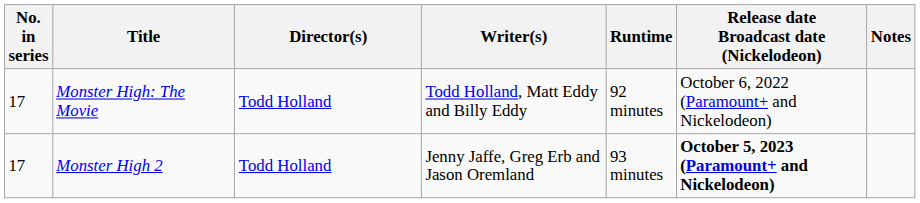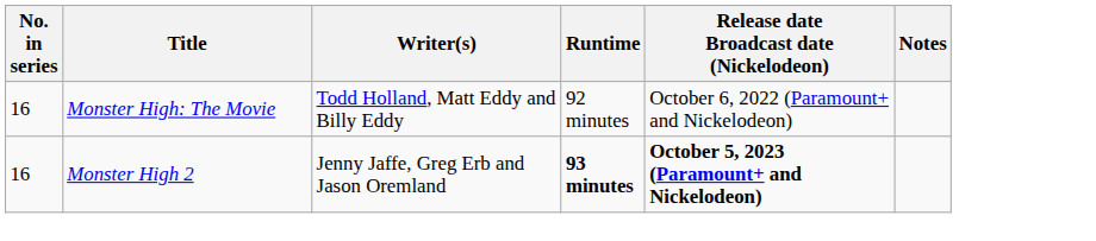- column: Director(s) | Todd Holland | Todd Holland
Monster High: The Movie | No. in series: 17 -> 16
Monster High 2 | No. in series: 17 -> 16
Monster High 2 | Runtime: normal -> bold
